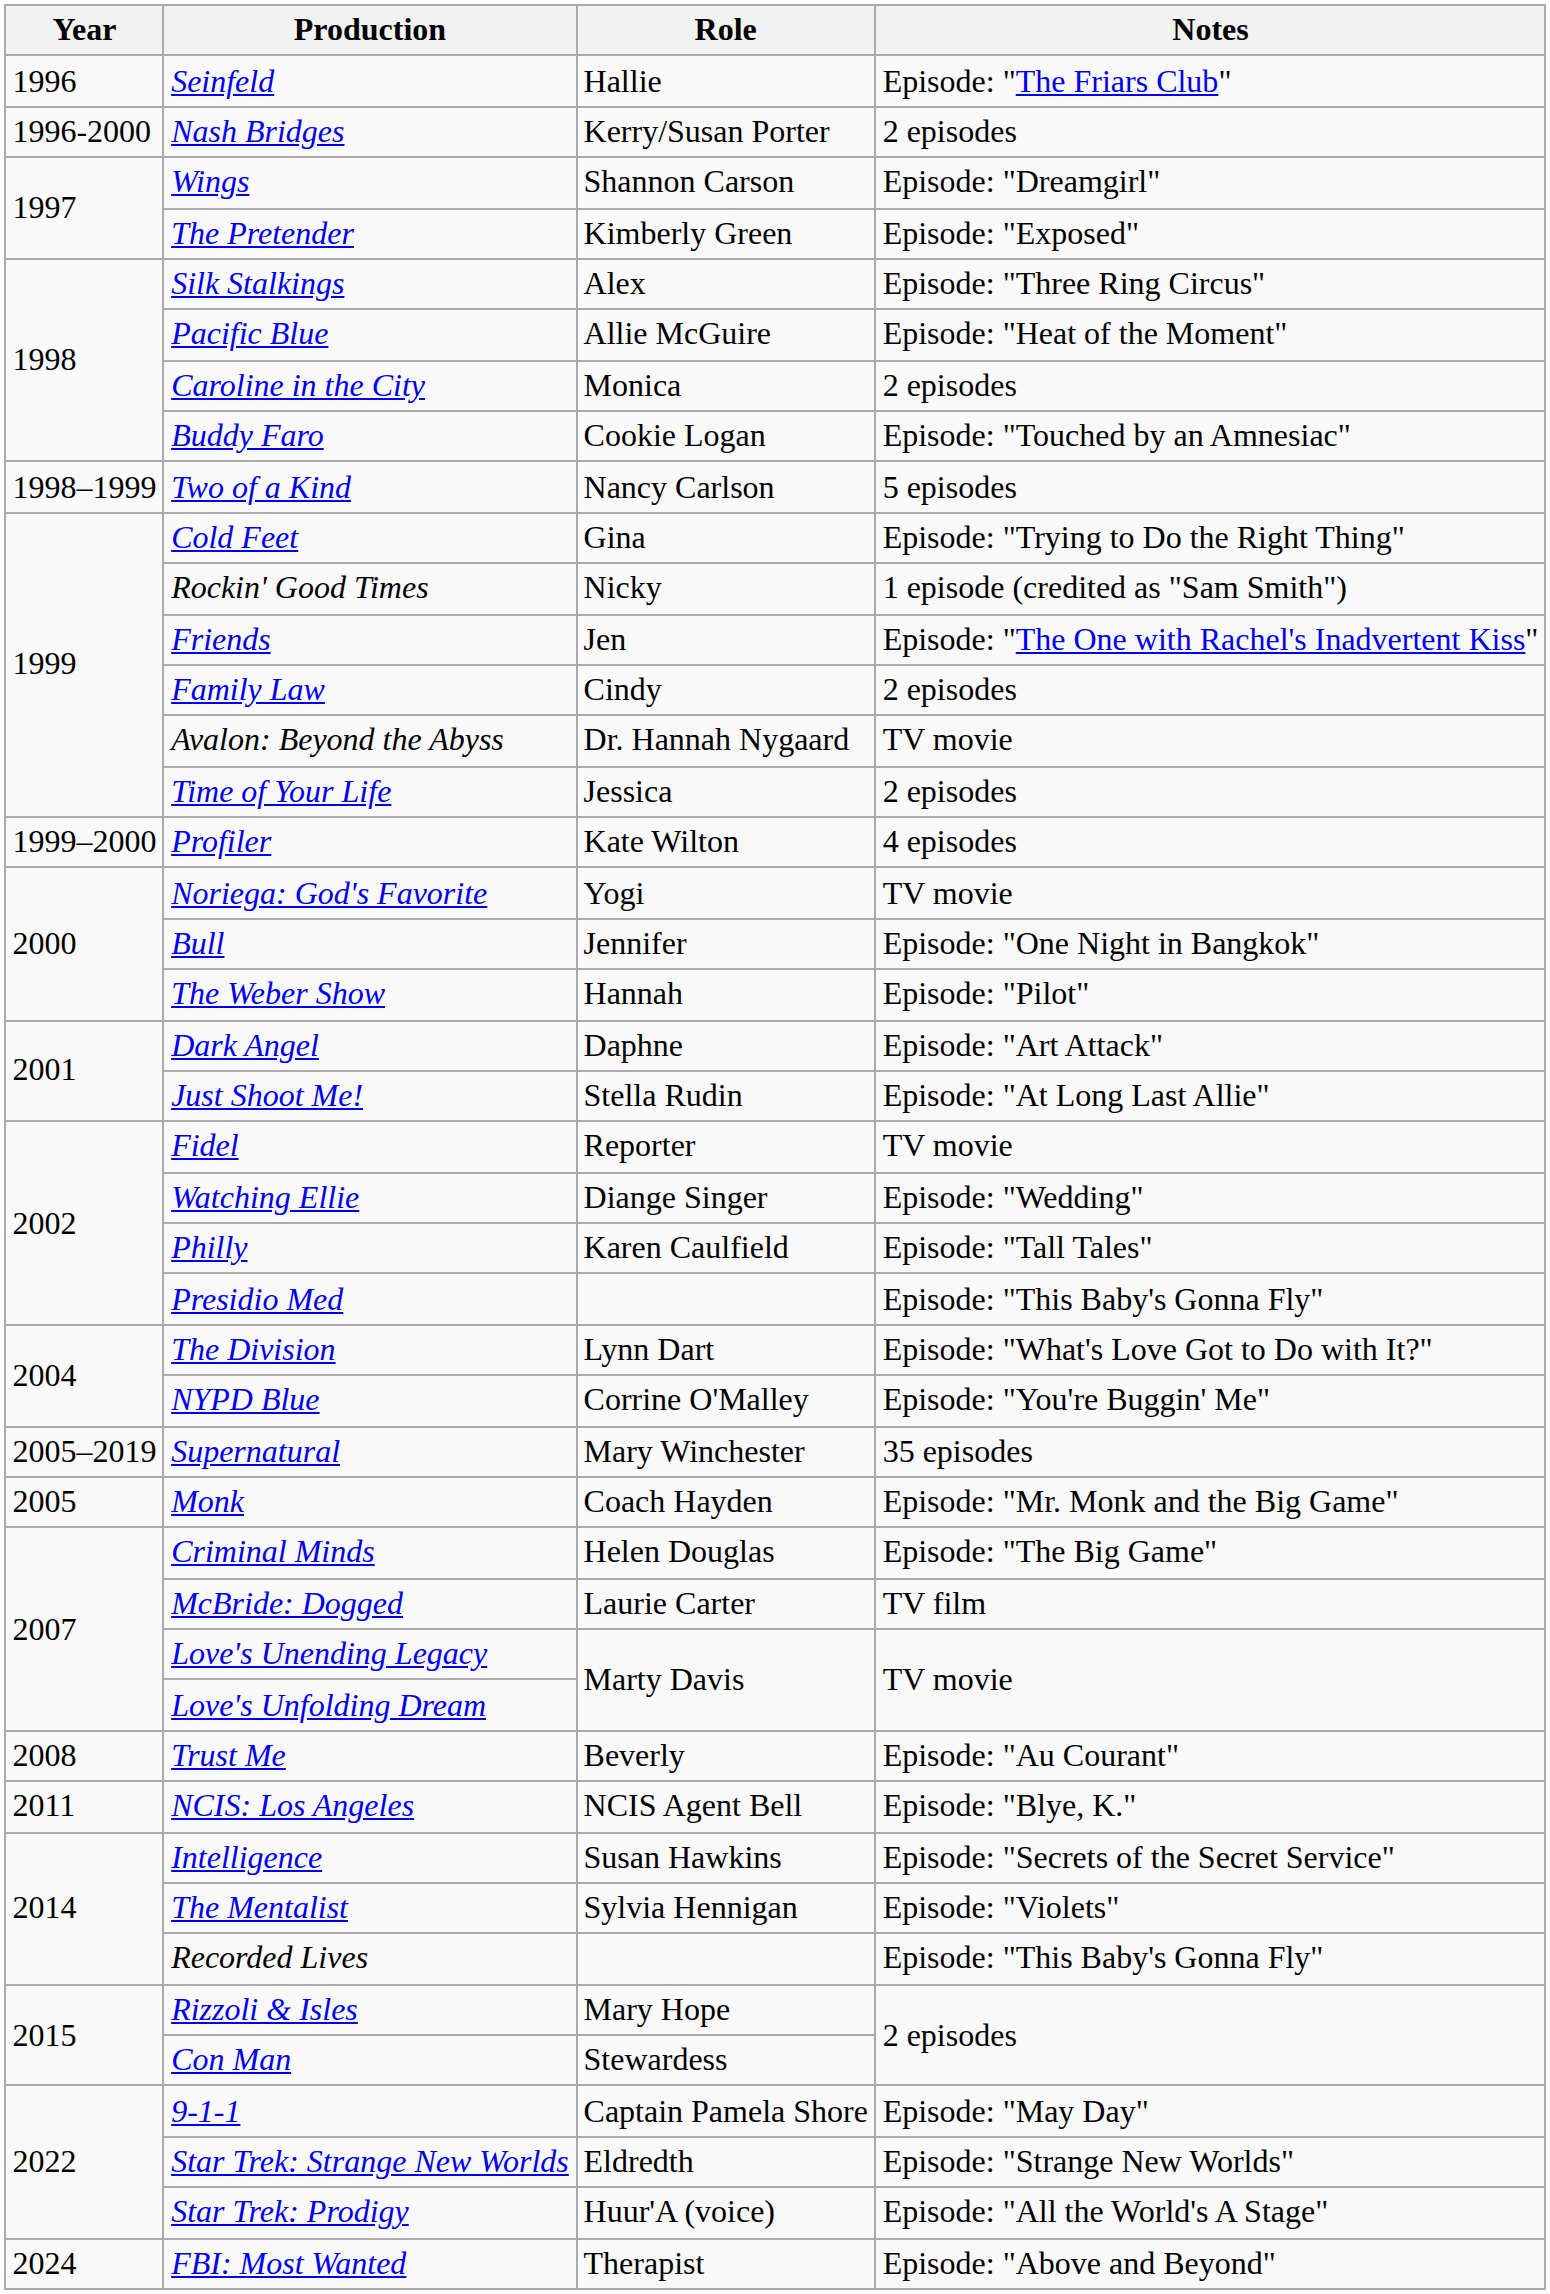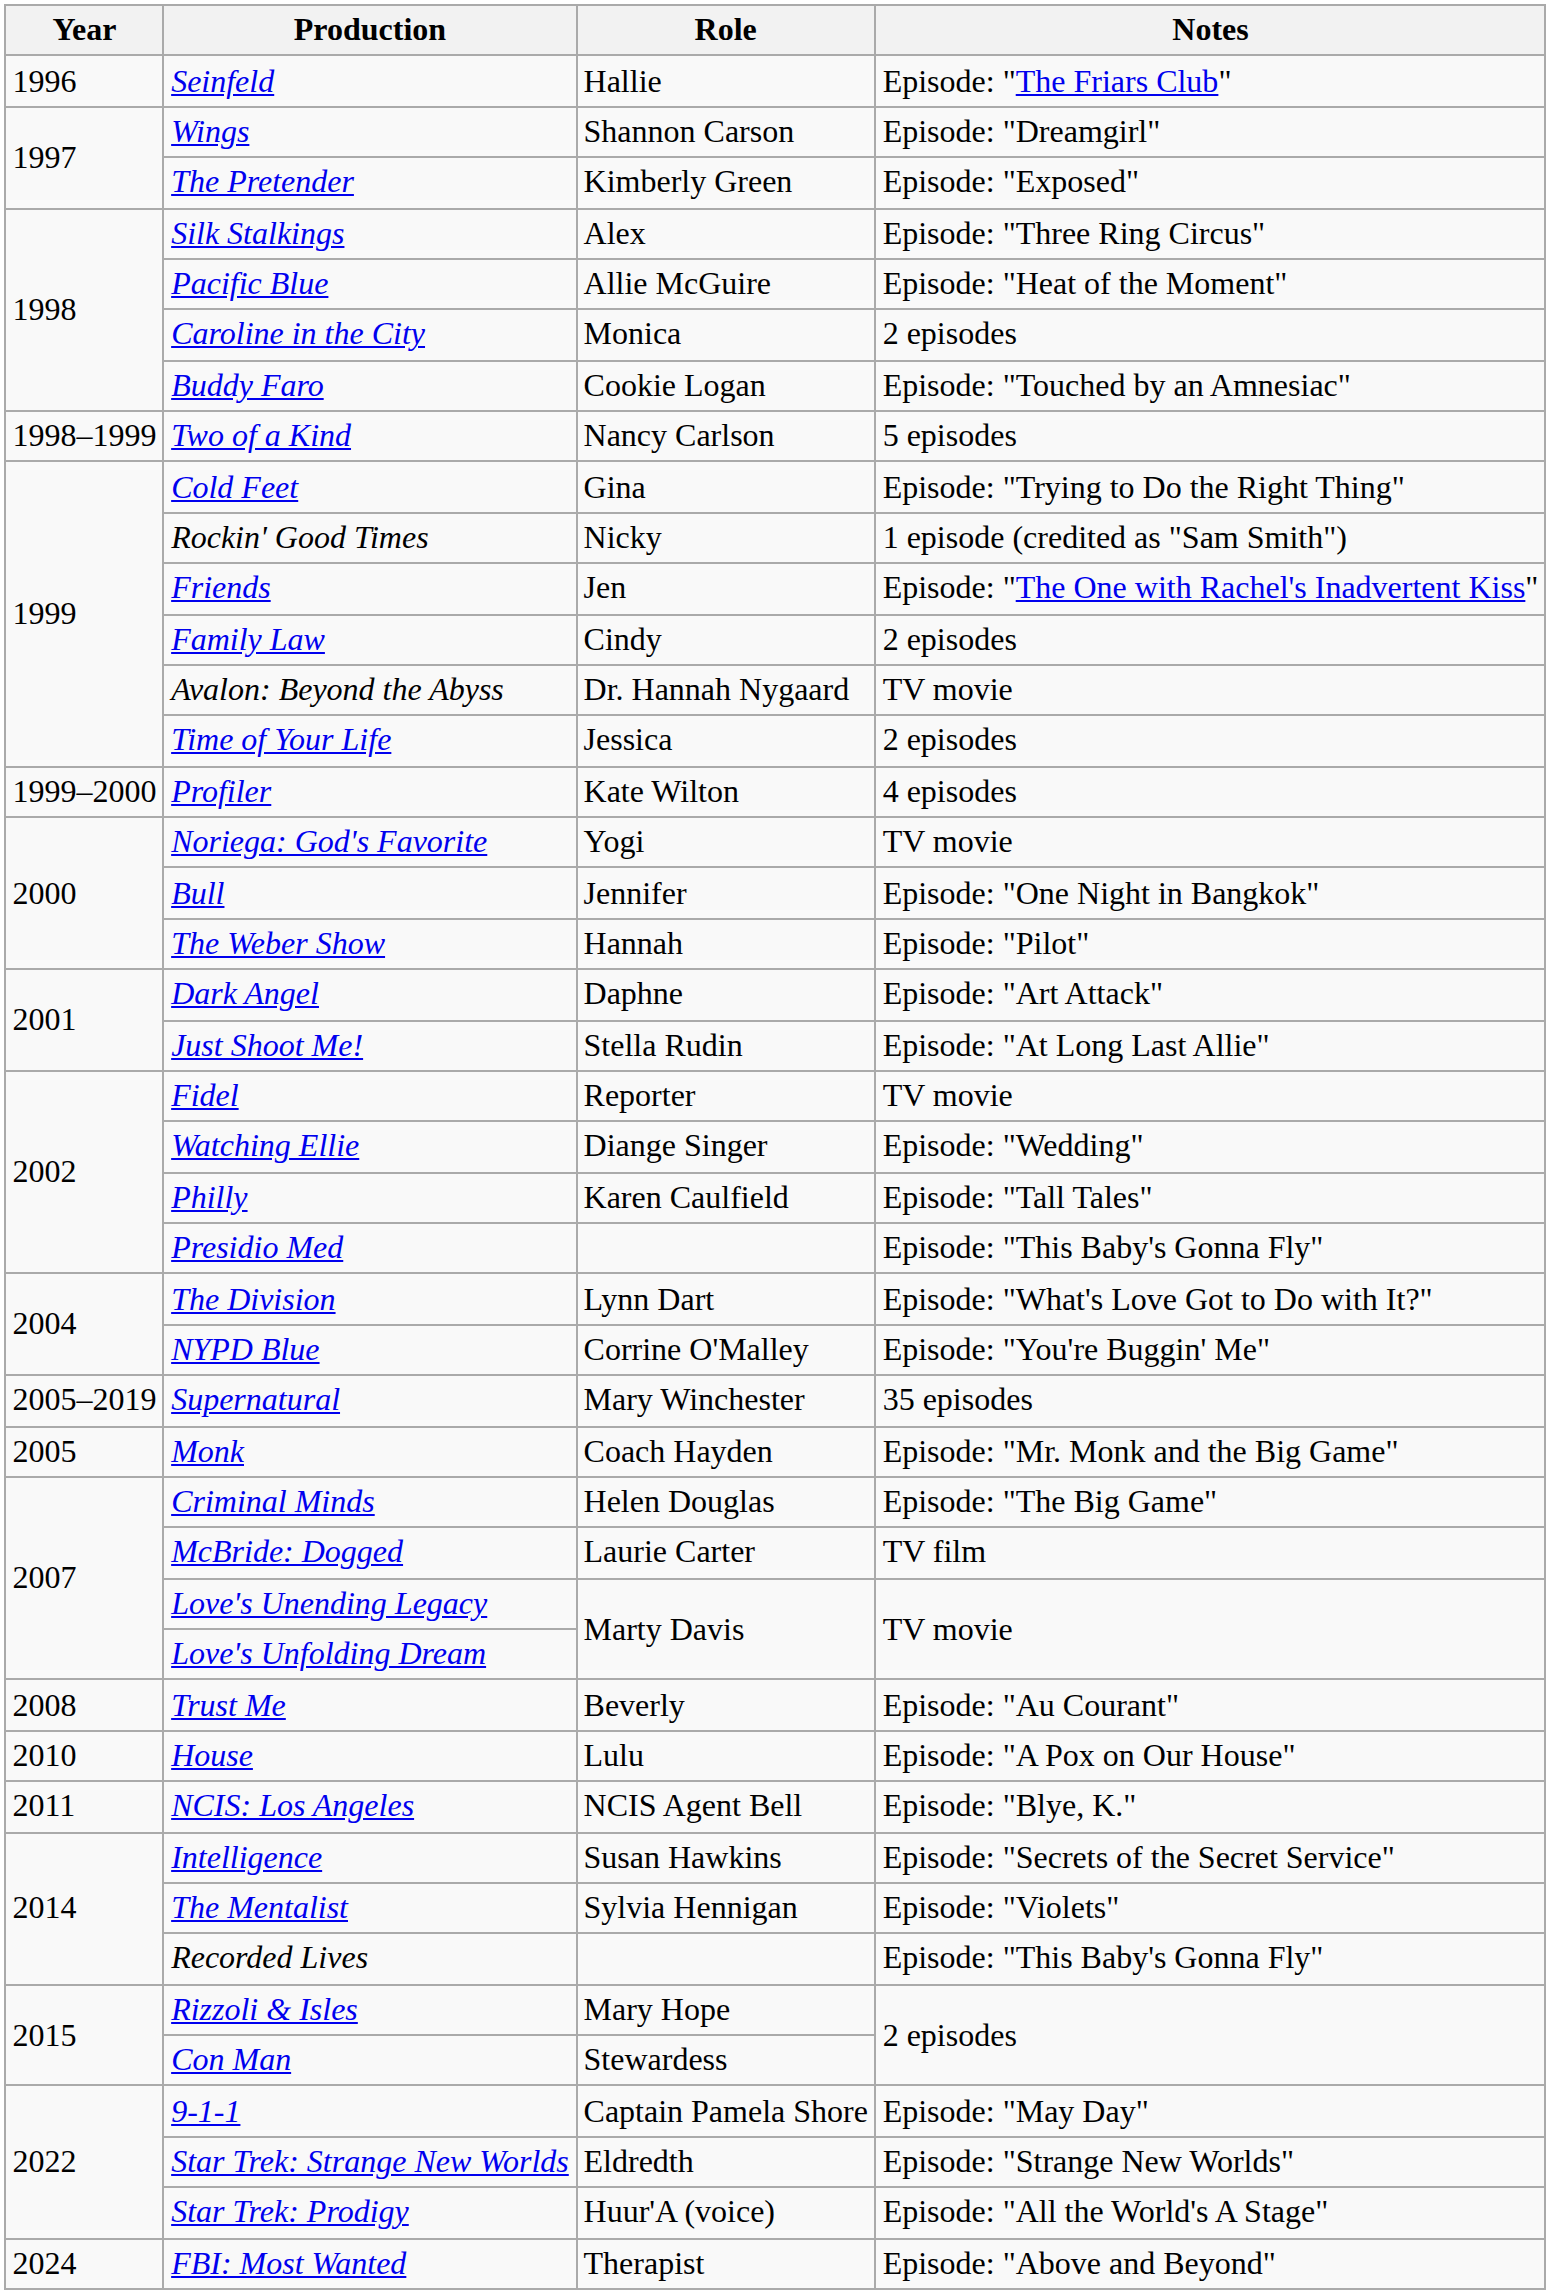- row: 1996-2000 | Nash Bridges | Kerry/Susan Porter | 2 episodes
+ row: 2010 | House | Lulu | Episode: "A Pox on Our House"
